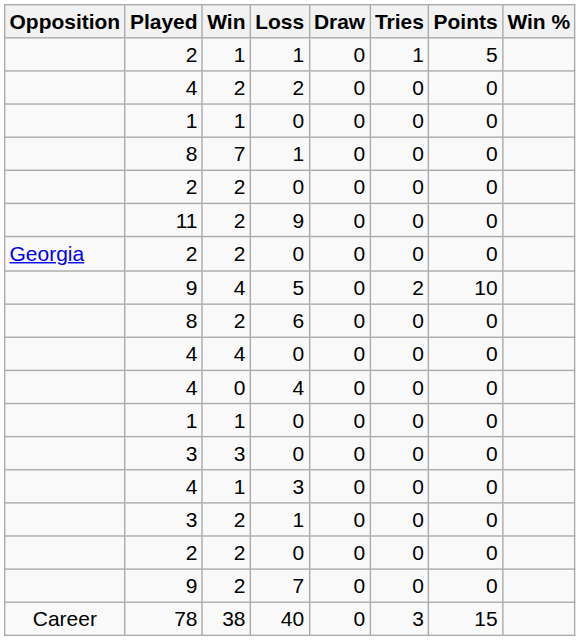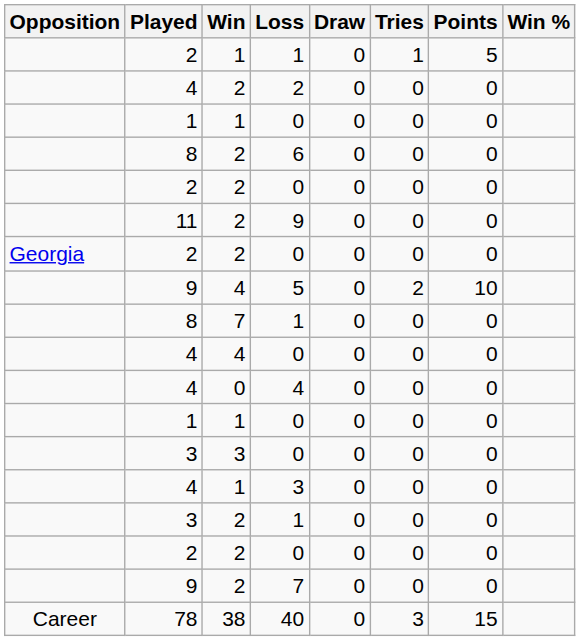rows swapped: 6 <-> 8 / 1
